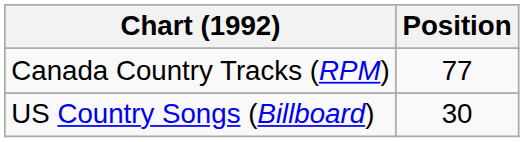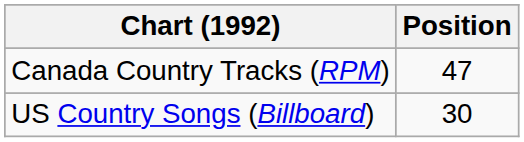Canada Country Tracks (RPM) | Position: 77 -> 47
